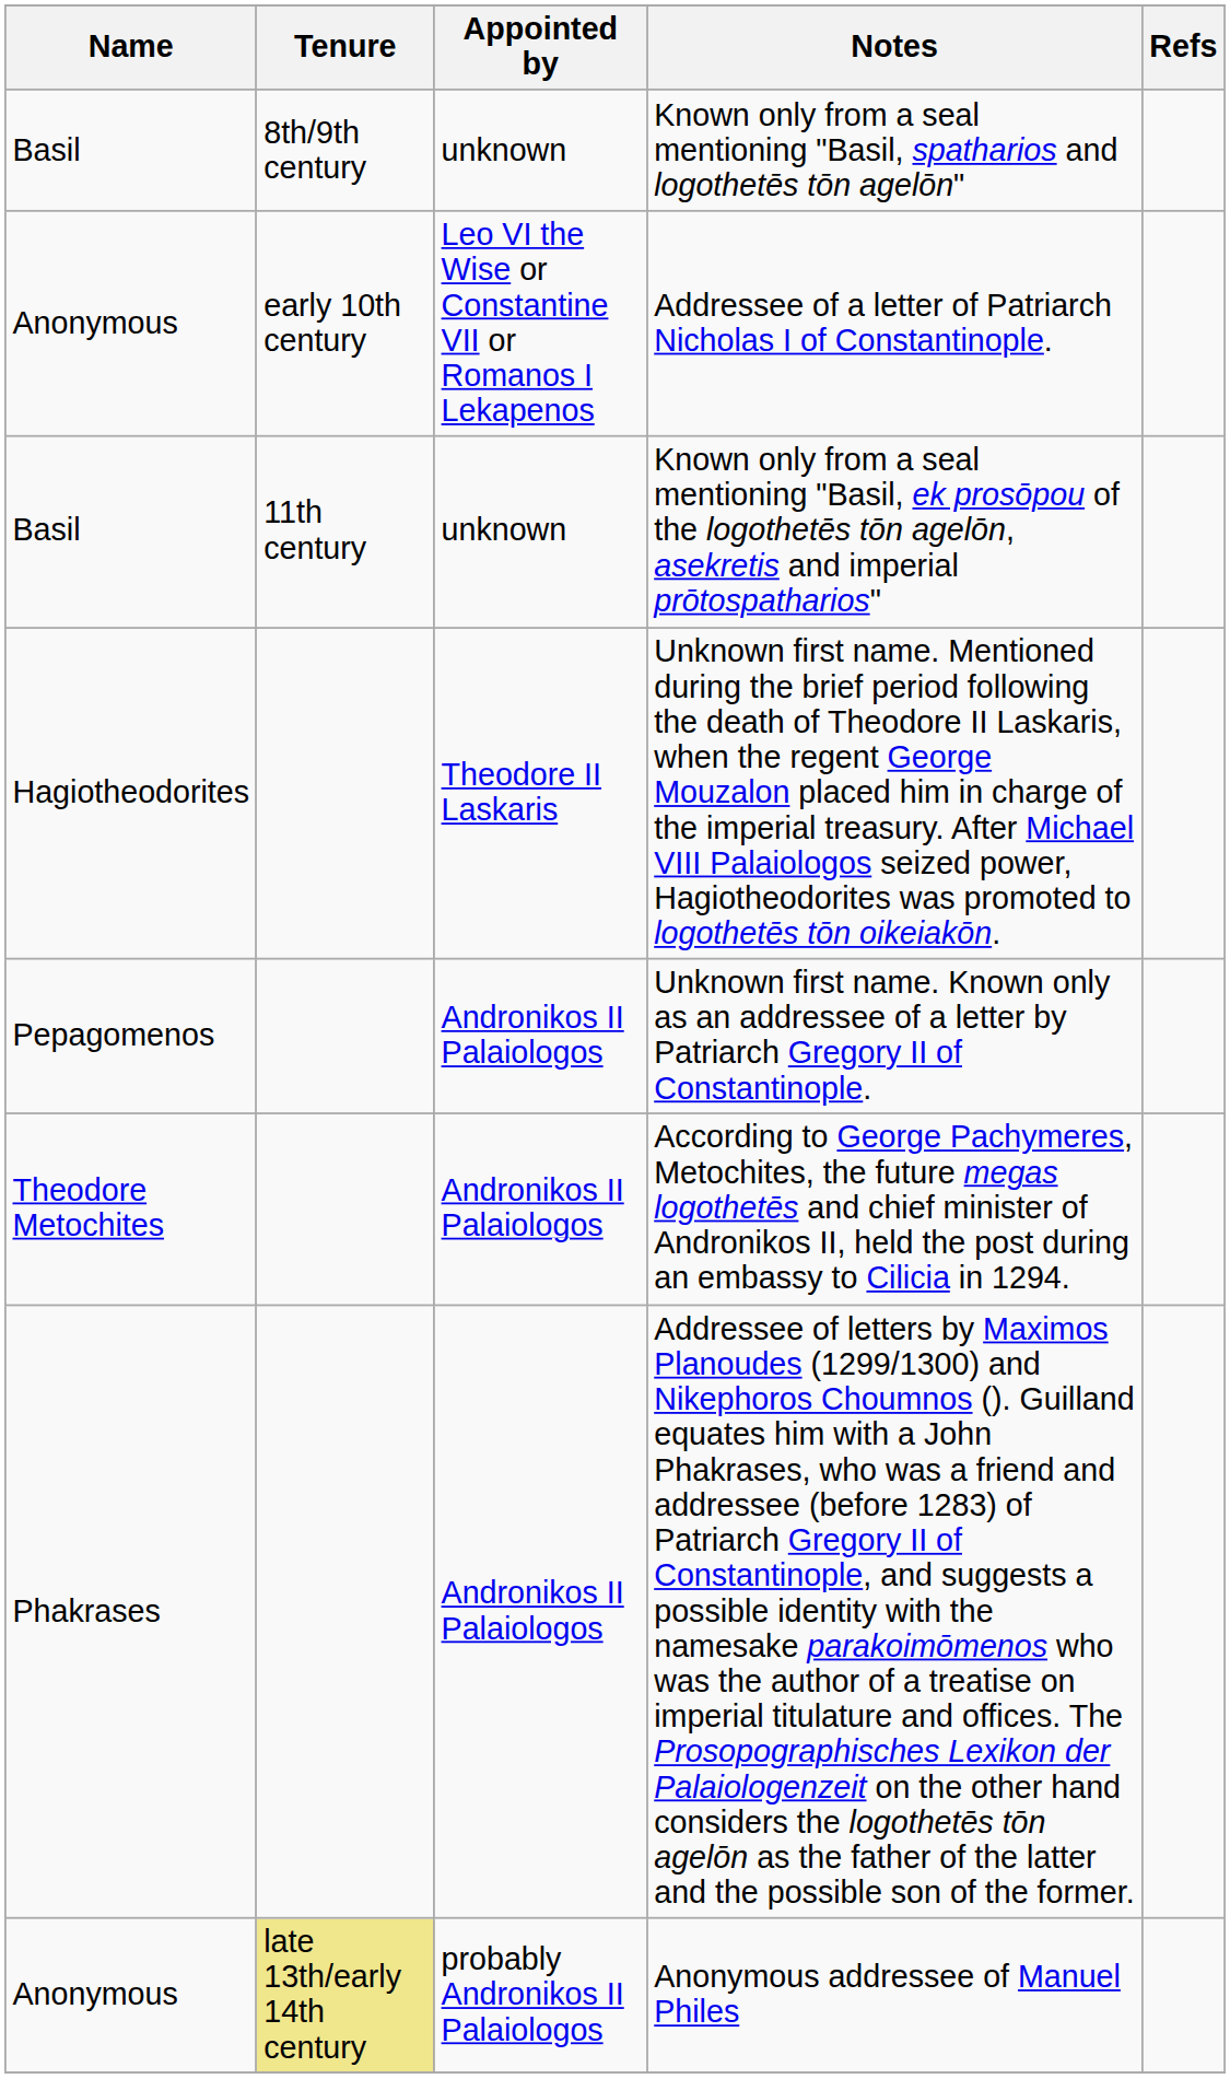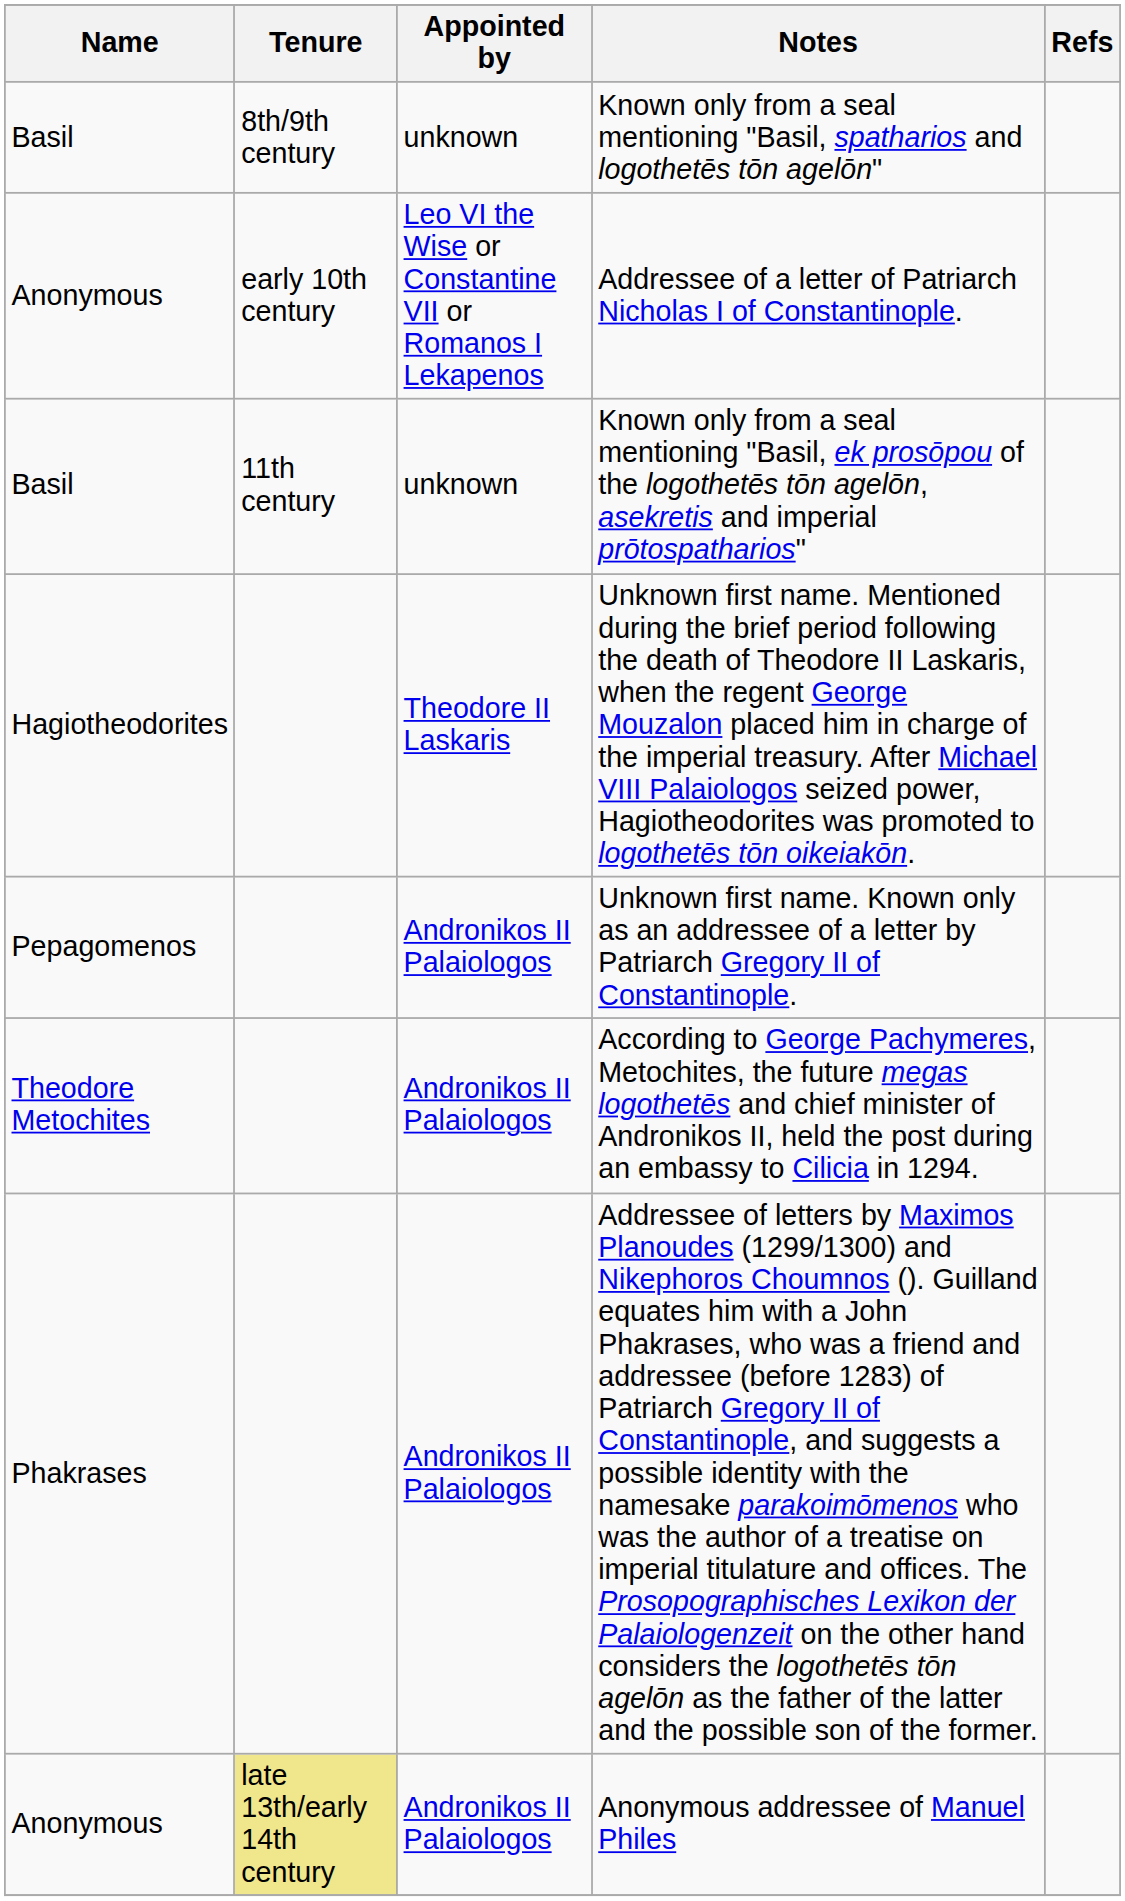Anonymous addressee of Manuel Philes | Appointed by: probably Andronikos II Palaiologos -> Andronikos II Palaiologos
